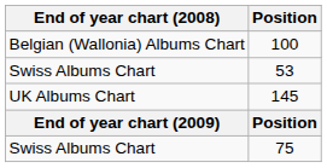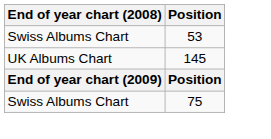- row: Belgian (Wallonia) Albums Chart | 100
